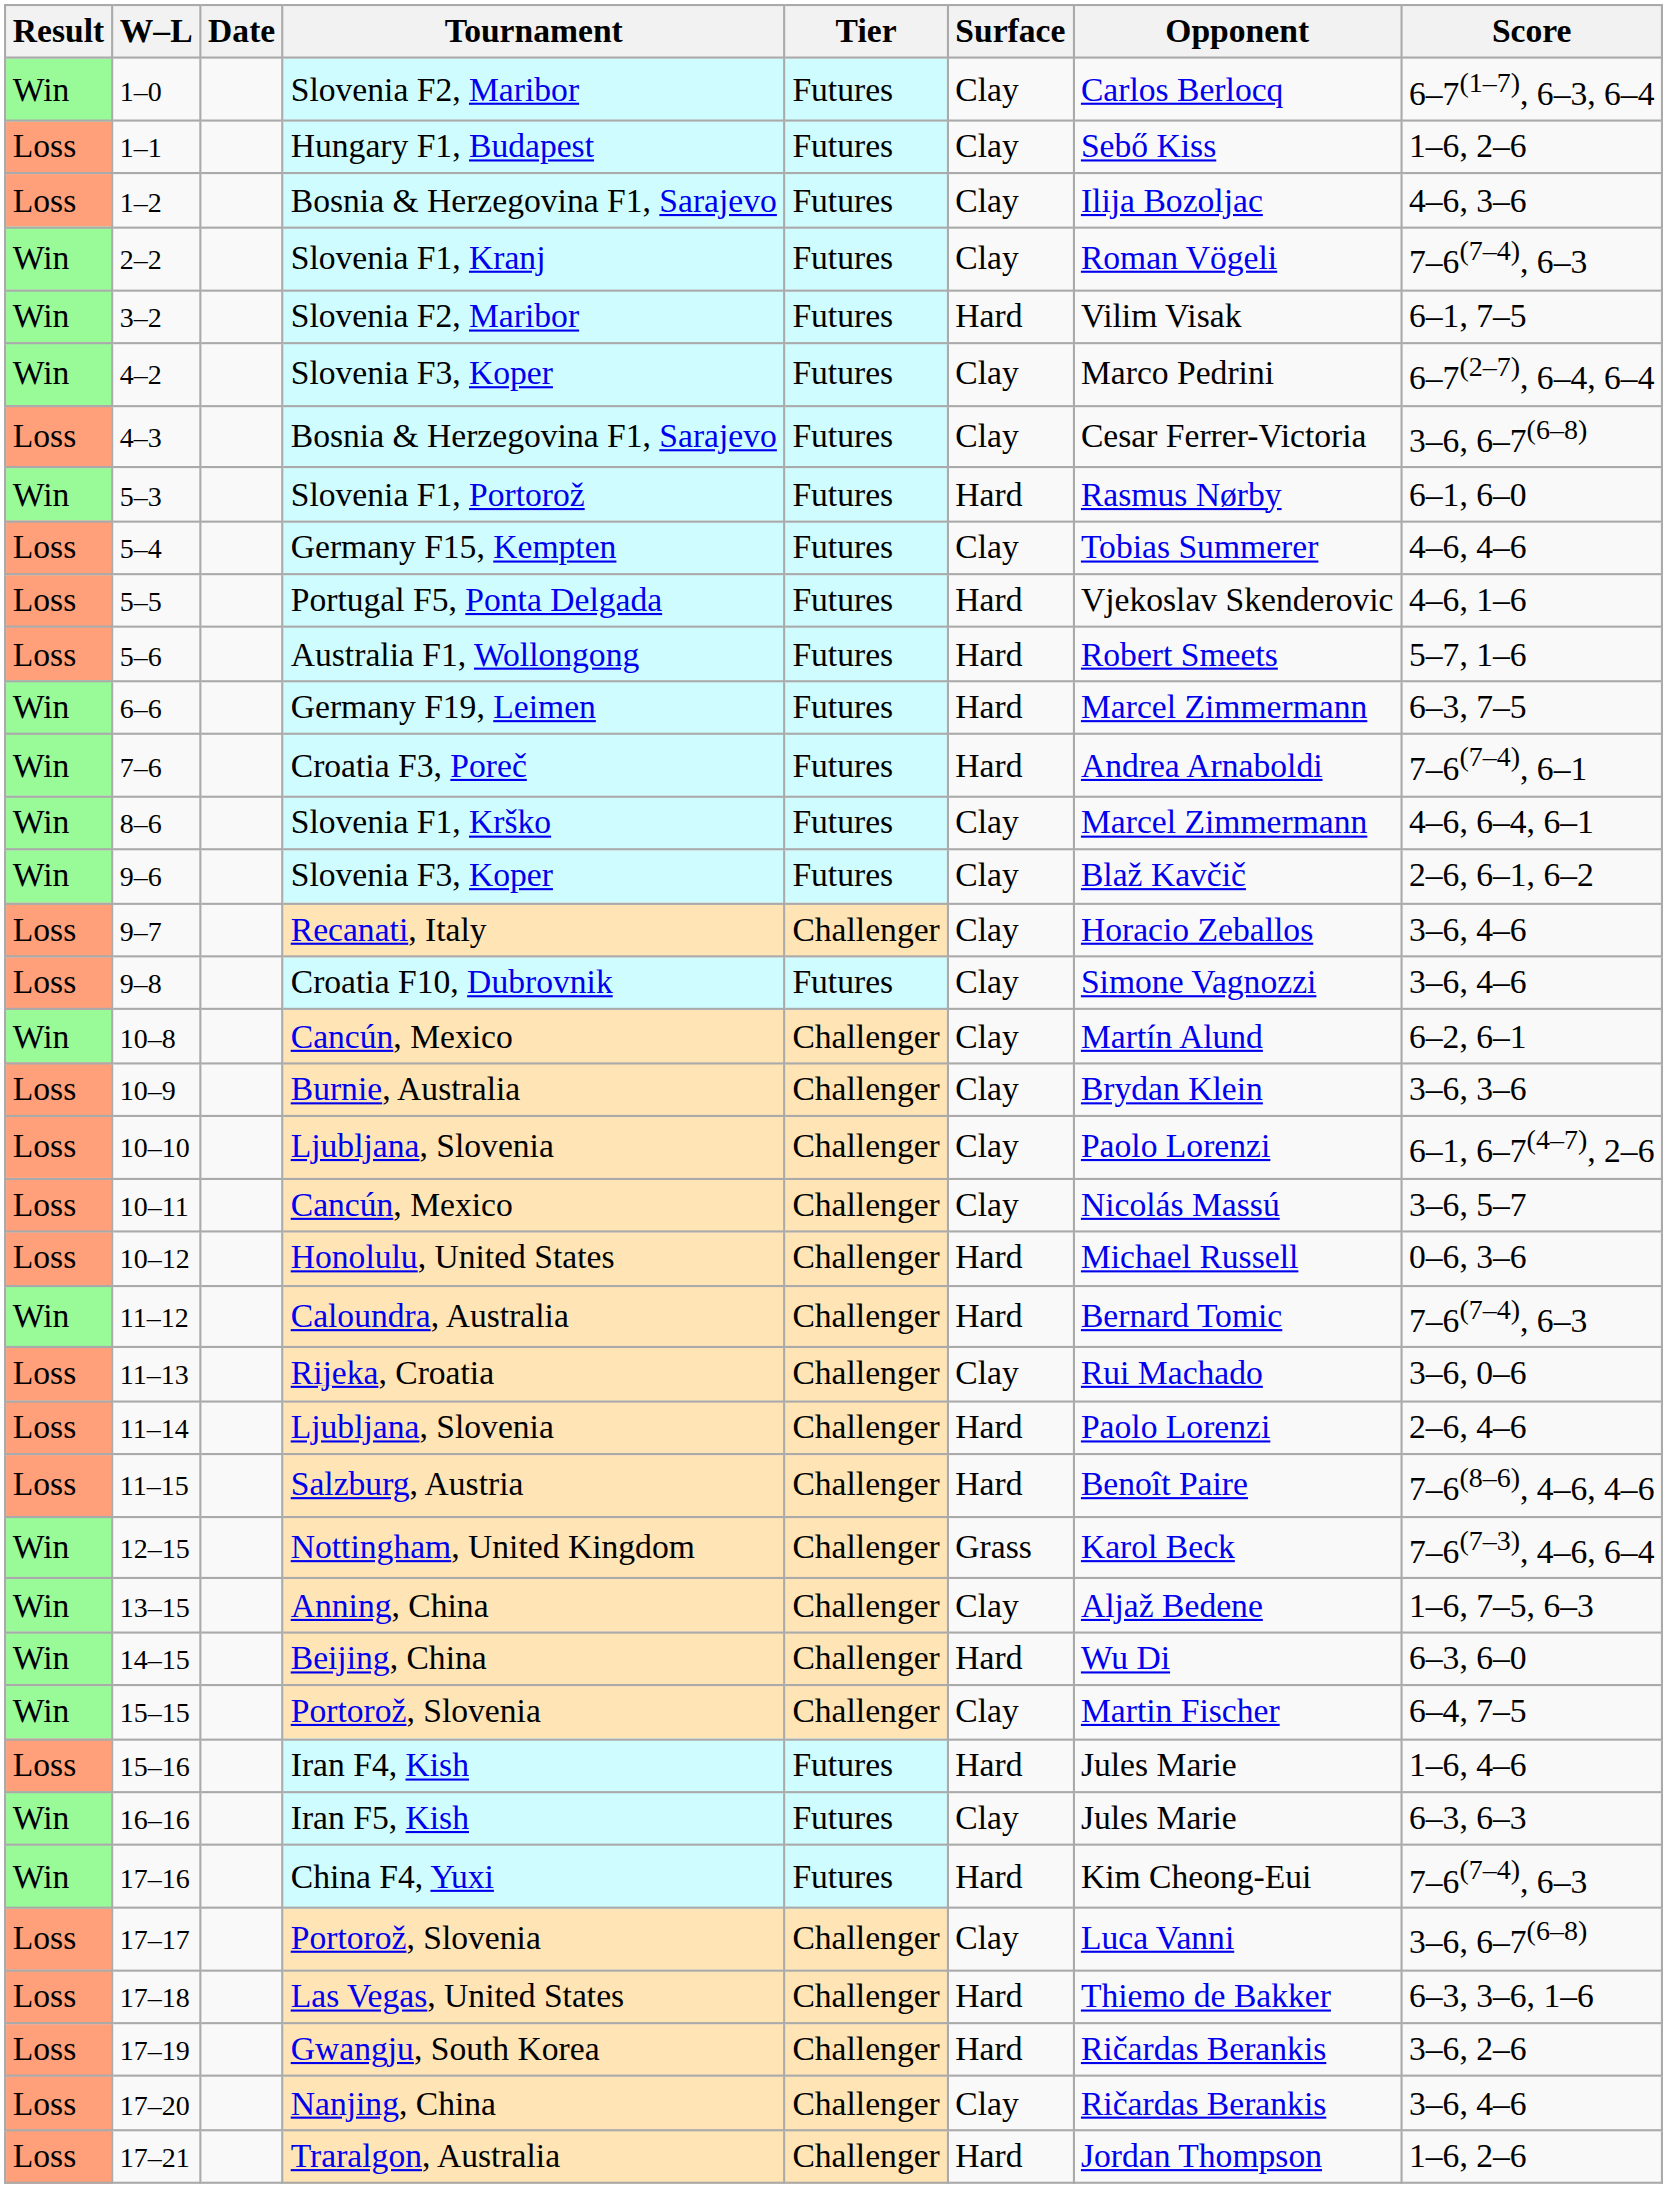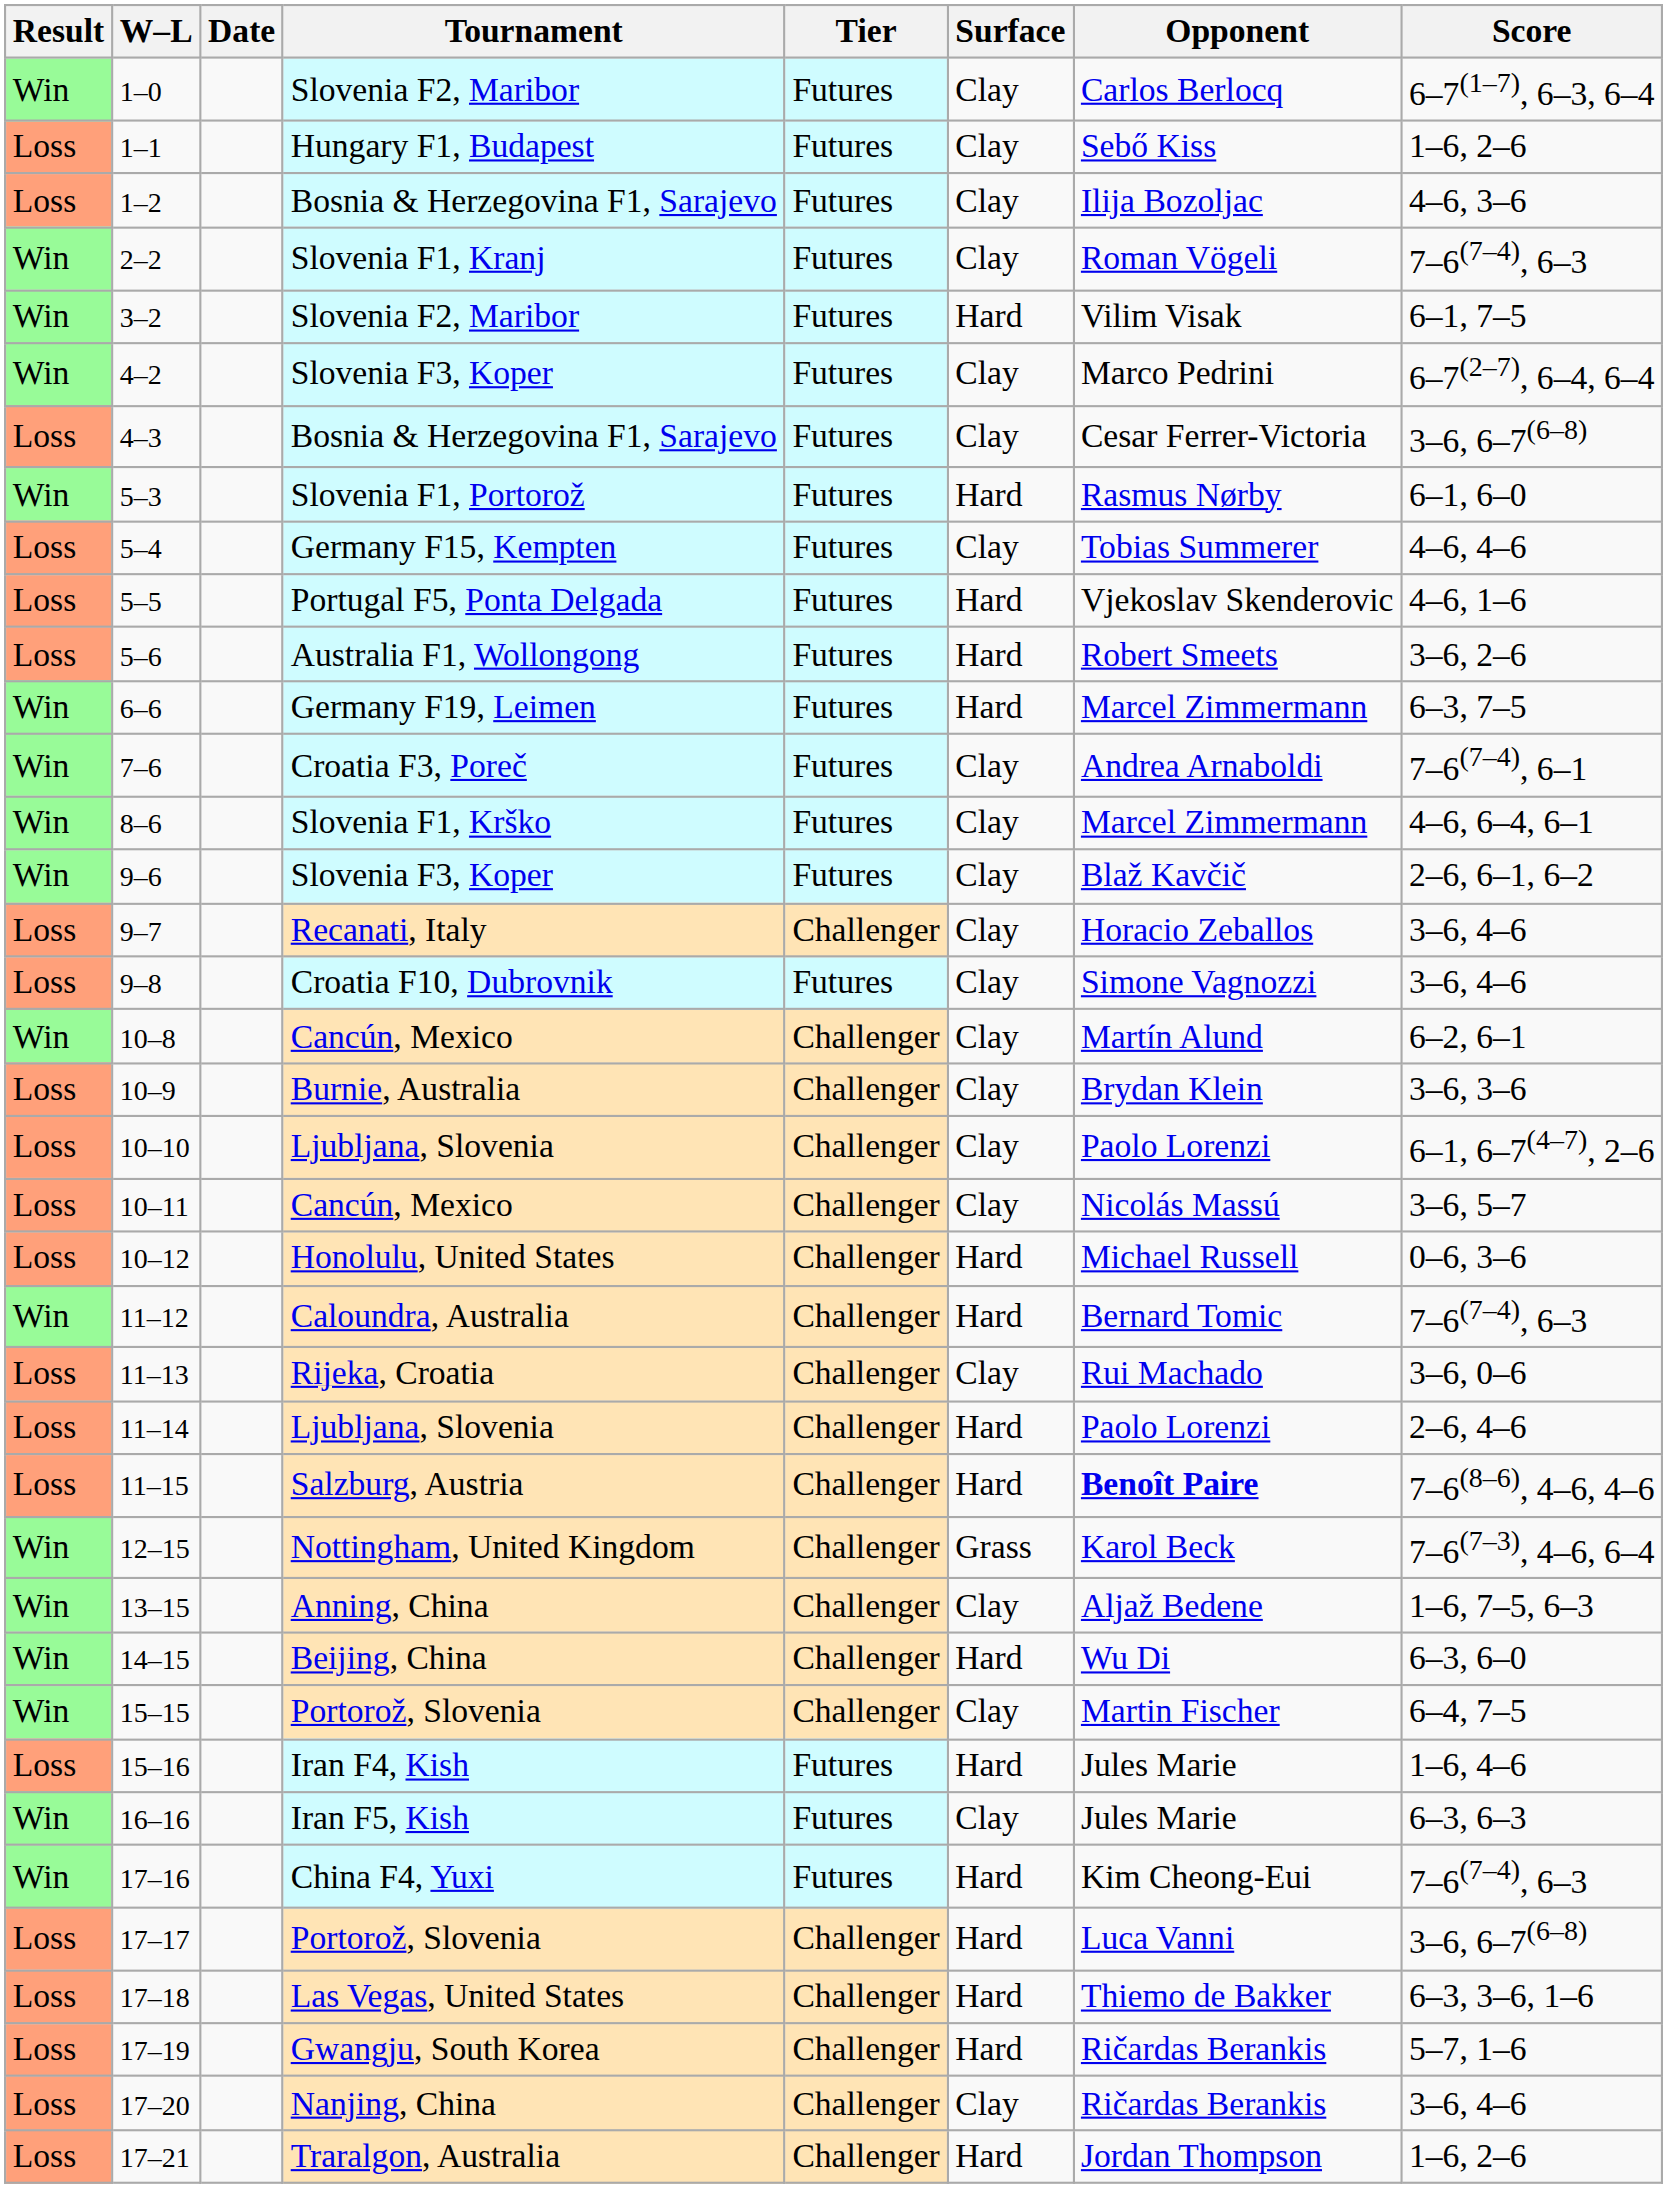5–6 | Score: 5–7, 1–6 -> 3–6, 2–6
7–6 | Surface: Hard -> Clay
11–15 | Opponent: normal -> bold
17–17 | Surface: Clay -> Hard
17–19 | Score: 3–6, 2–6 -> 5–7, 1–6
